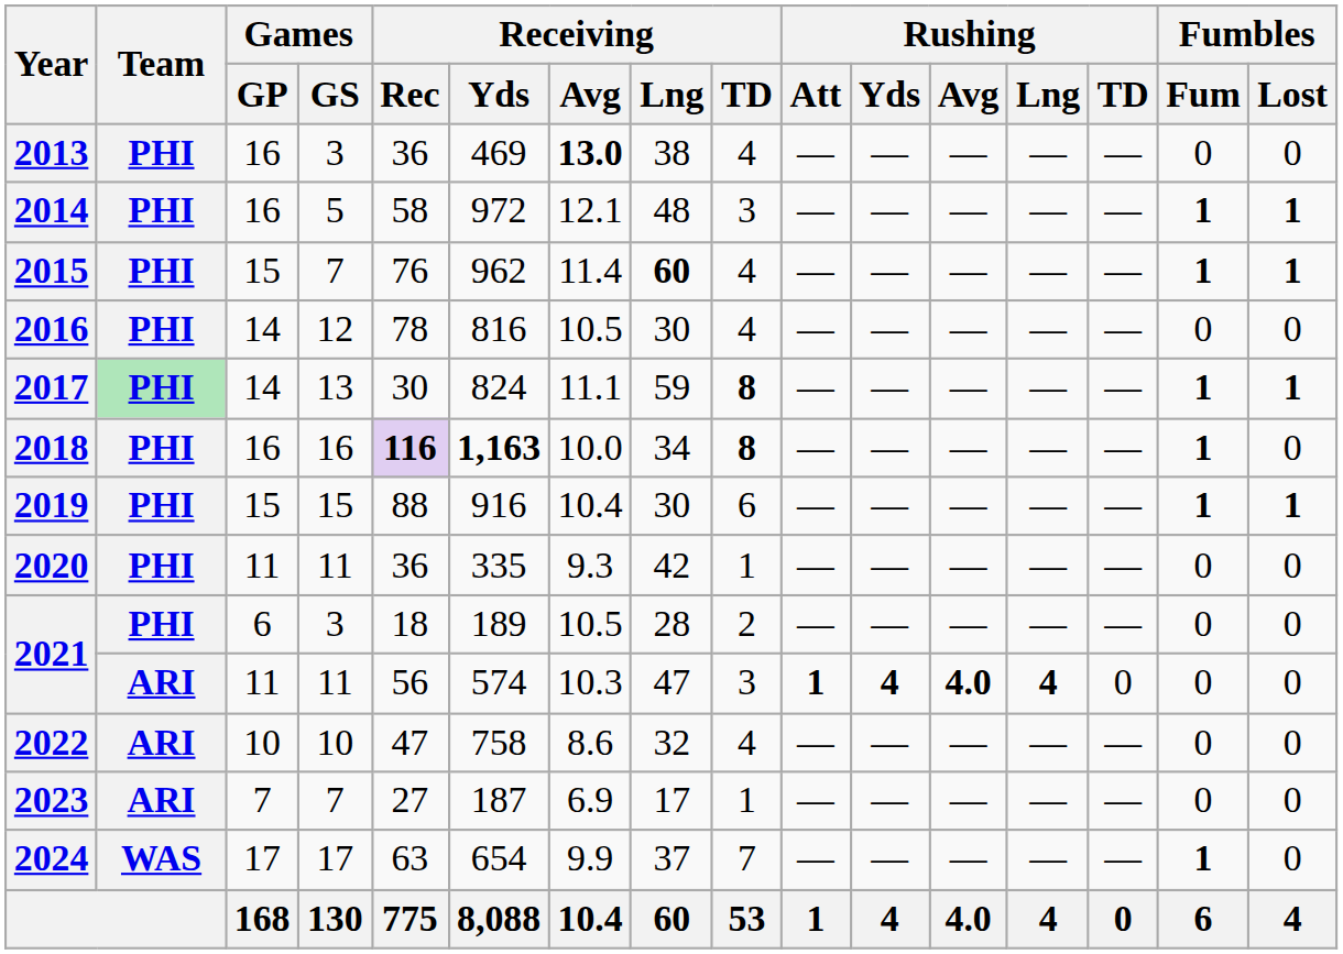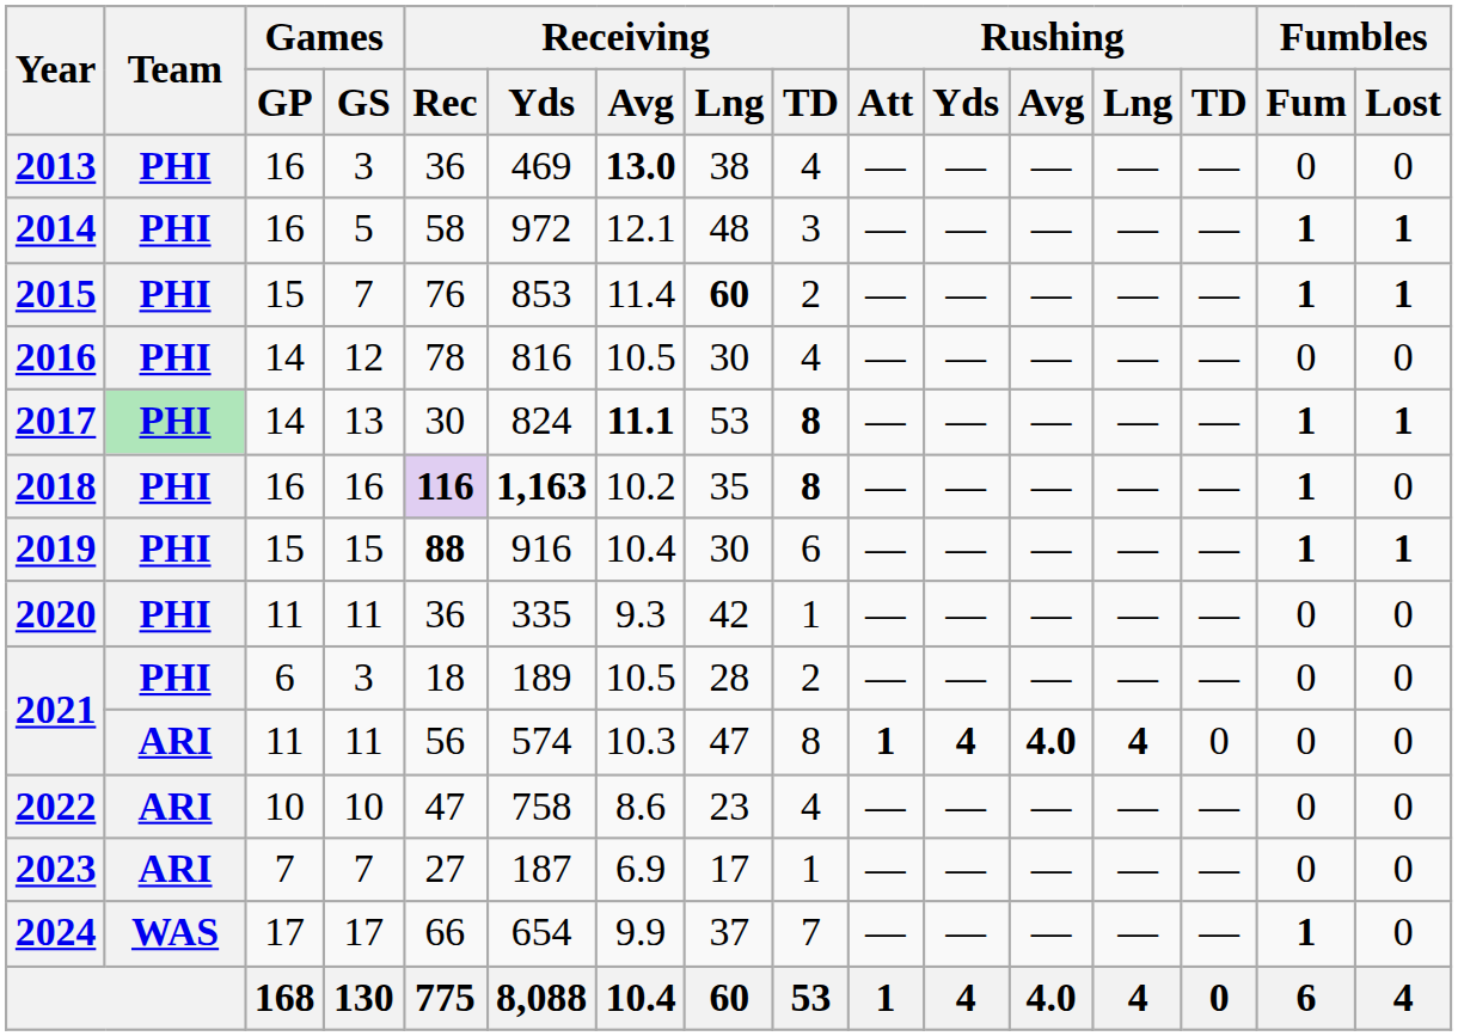2015 | Receiving / Yds: 962 -> 853
2015 | Receiving / TD: 4 -> 2
2017 | Receiving / Avg: normal -> bold
2017 | Receiving / Lng: 59 -> 53
2018 | Receiving / Avg: 10.0 -> 10.2
2018 | Receiving / Lng: 34 -> 35
2019 | Receiving / Rec: normal -> bold
2021 / 11 | Receiving / TD: 3 -> 8
2022 | Receiving / Lng: 32 -> 23
2024 | Receiving / Rec: 63 -> 66
